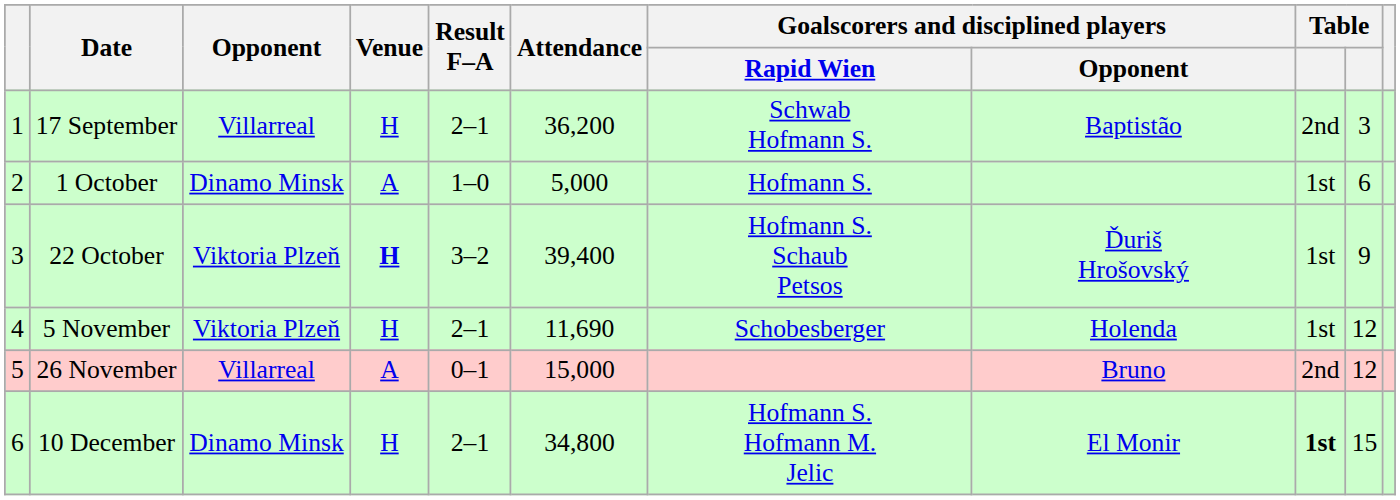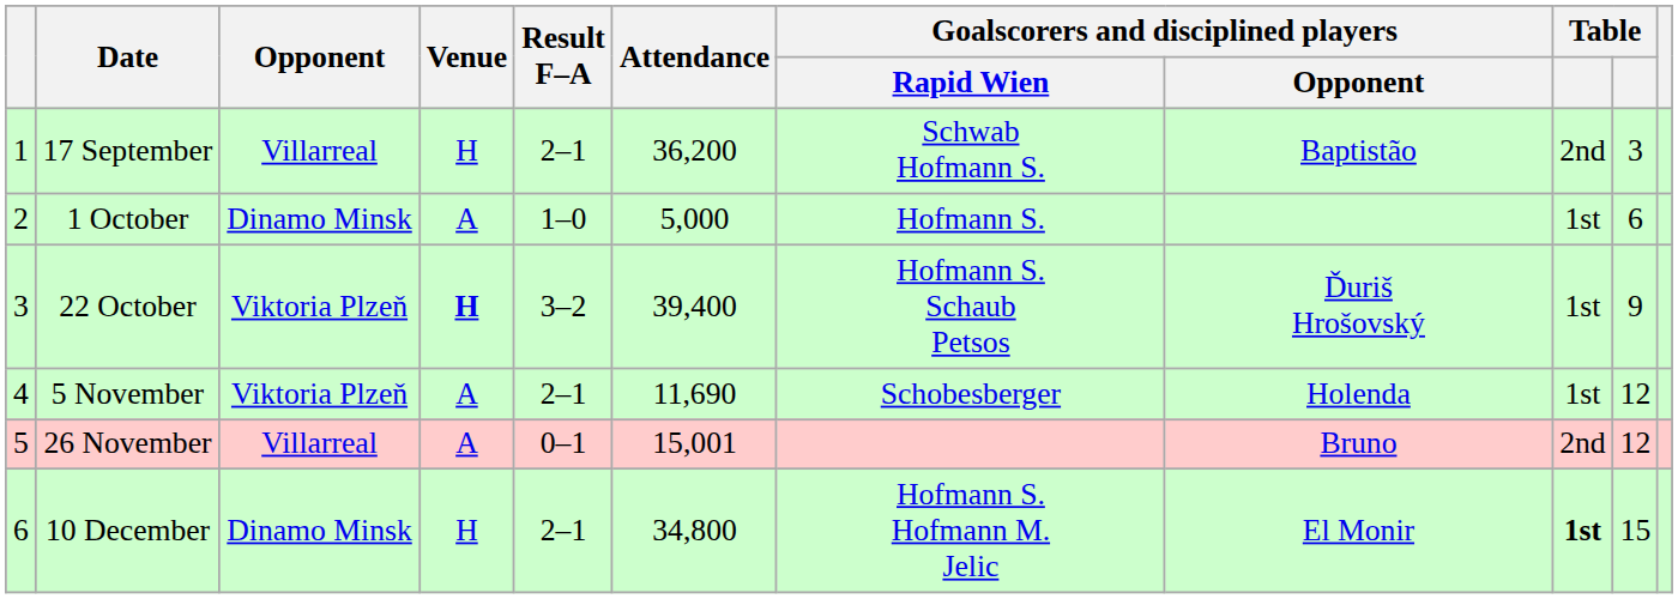5 November | Venue: H -> A
26 November | Attendance: 15,000 -> 15,001
